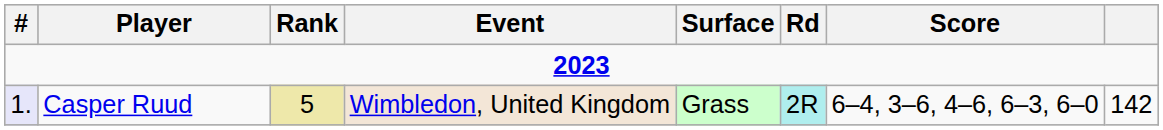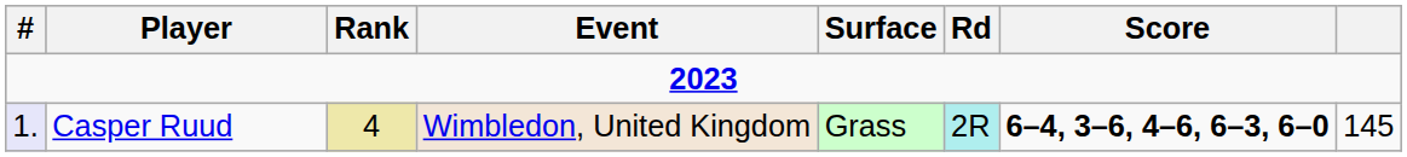Casper Ruud | Rank: 5 -> 4
Casper Ruud | Score: normal -> bold
Casper Ruud | column 8: 142 -> 145
